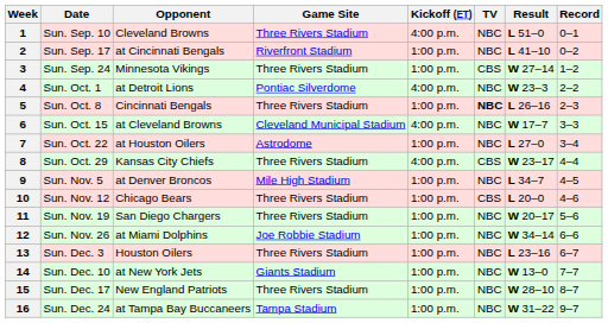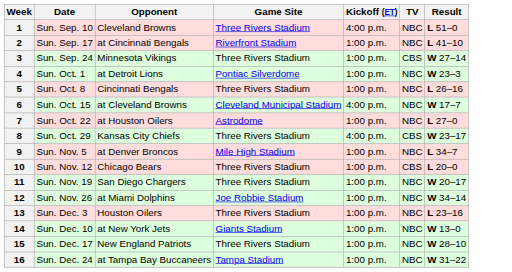- column: Record | 0–1 | 0–2 | 1–2 | 2–2 | 2–3 | 3–3 | 3–4 | 4–4 | 4–5 | 4–6 | 5–6 | 6–6 | 6–7 | 7–7 | 8–7 | 9–7
4 | Kickoff (ET): 4:00 p.m. -> 1:00 p.m.
5 | TV: bold -> normal
